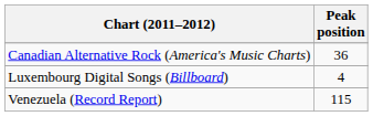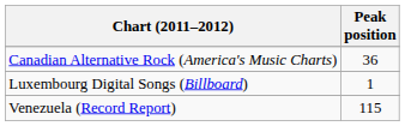Luxembourg Digital Songs (Billboard) | Peak position: 4 -> 1
